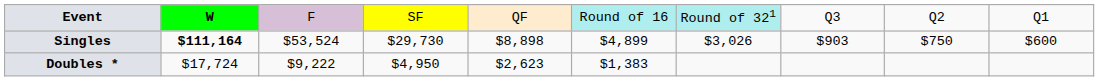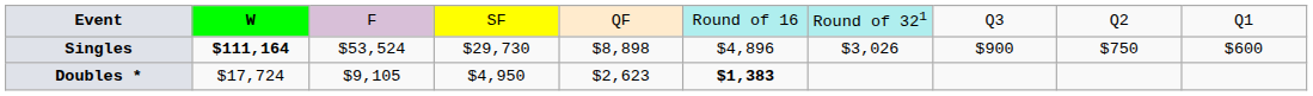Singles | column 6: $4,899 -> $4,896
Singles | column 8: $903 -> $900
Doubles * | column 3: $9,222 -> $9,105
Doubles * | column 6: normal -> bold
